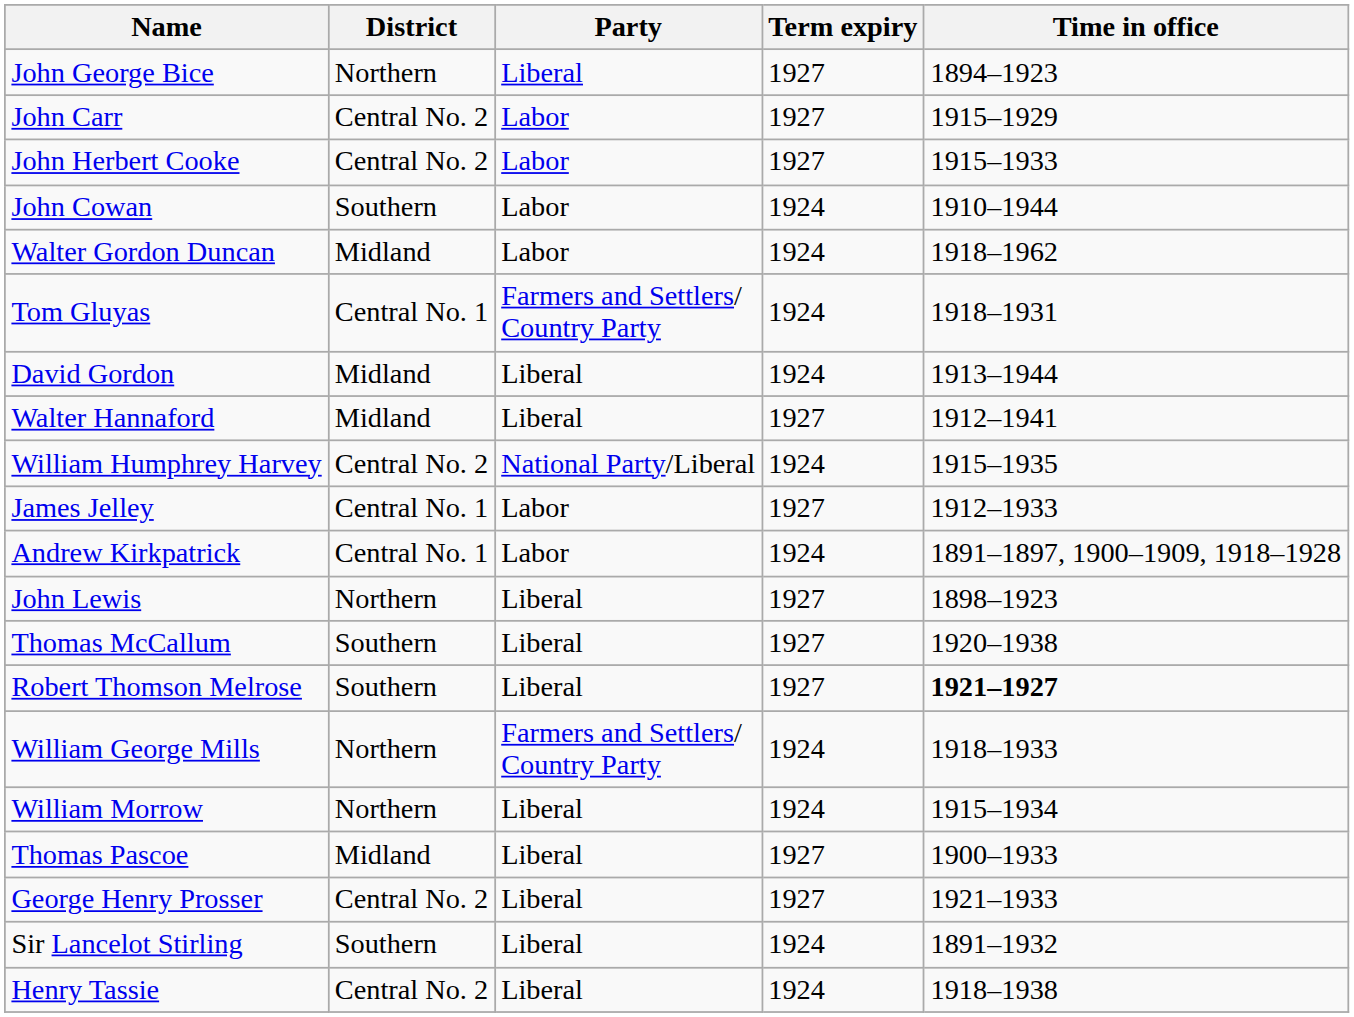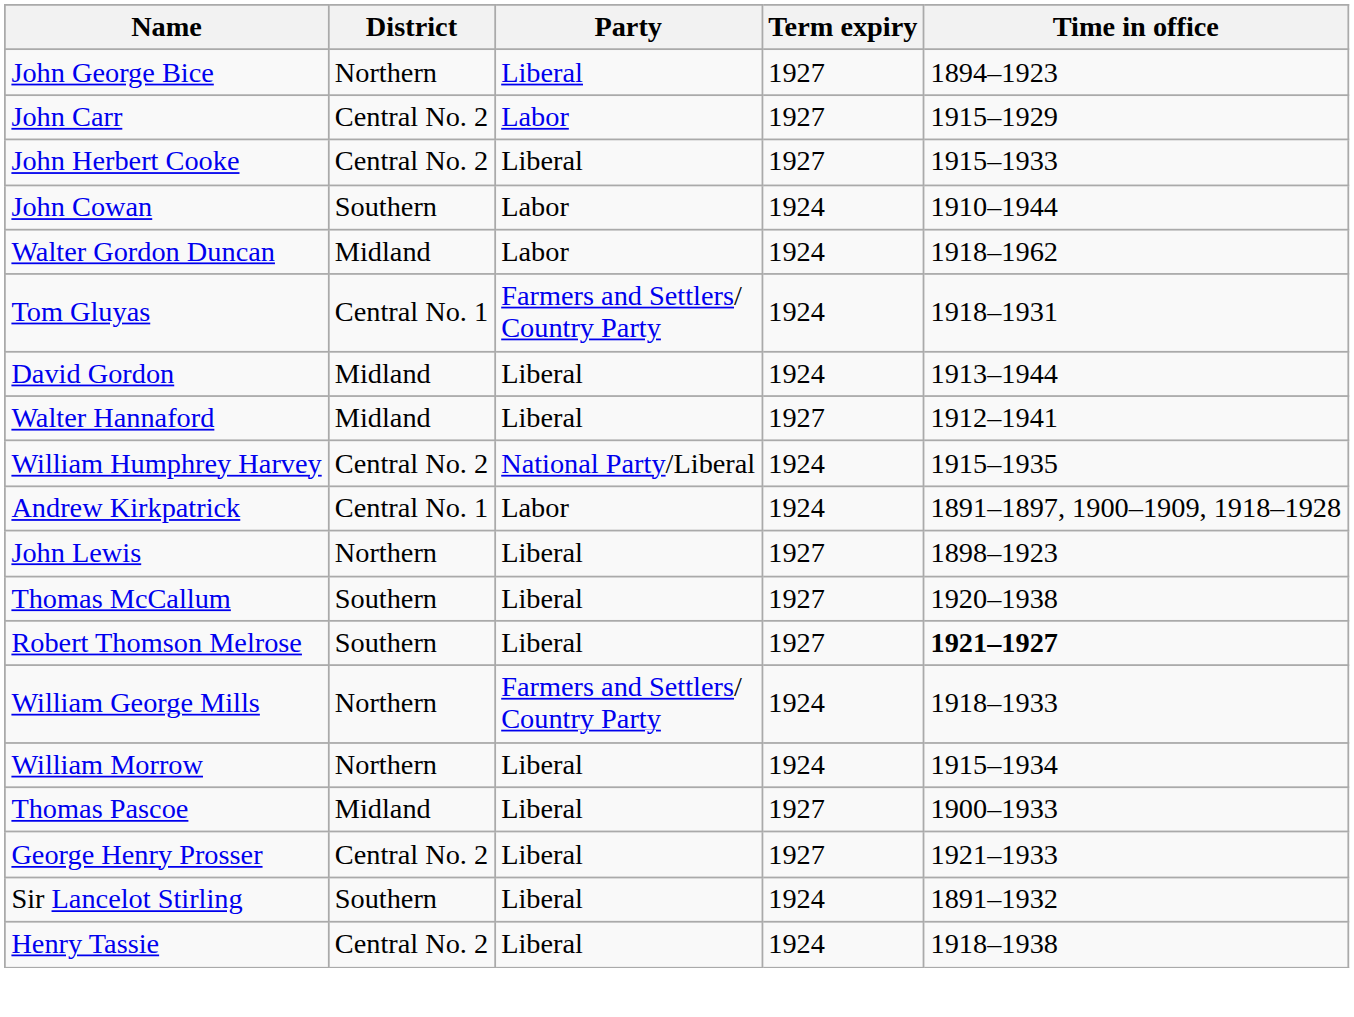John Herbert Cooke | Party: Labor -> Liberal
- row: James Jelley | Central No. 1 | Labor | 1927 | 1912–1933
